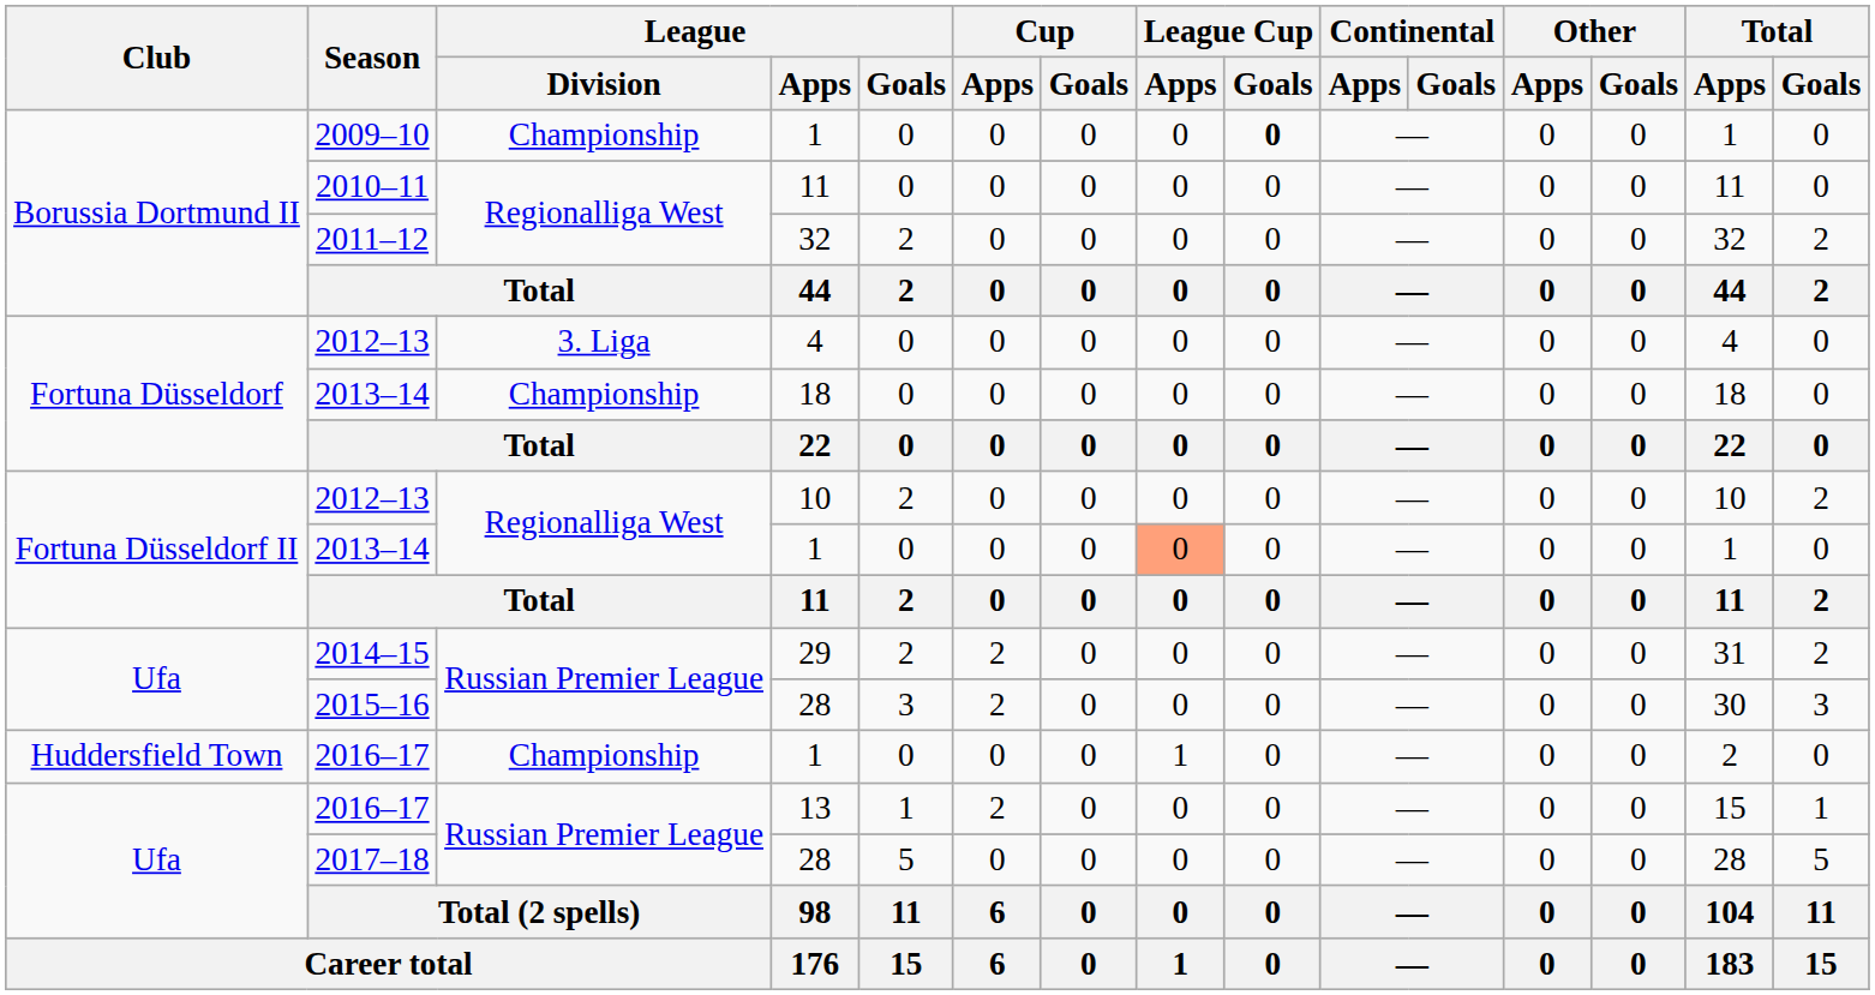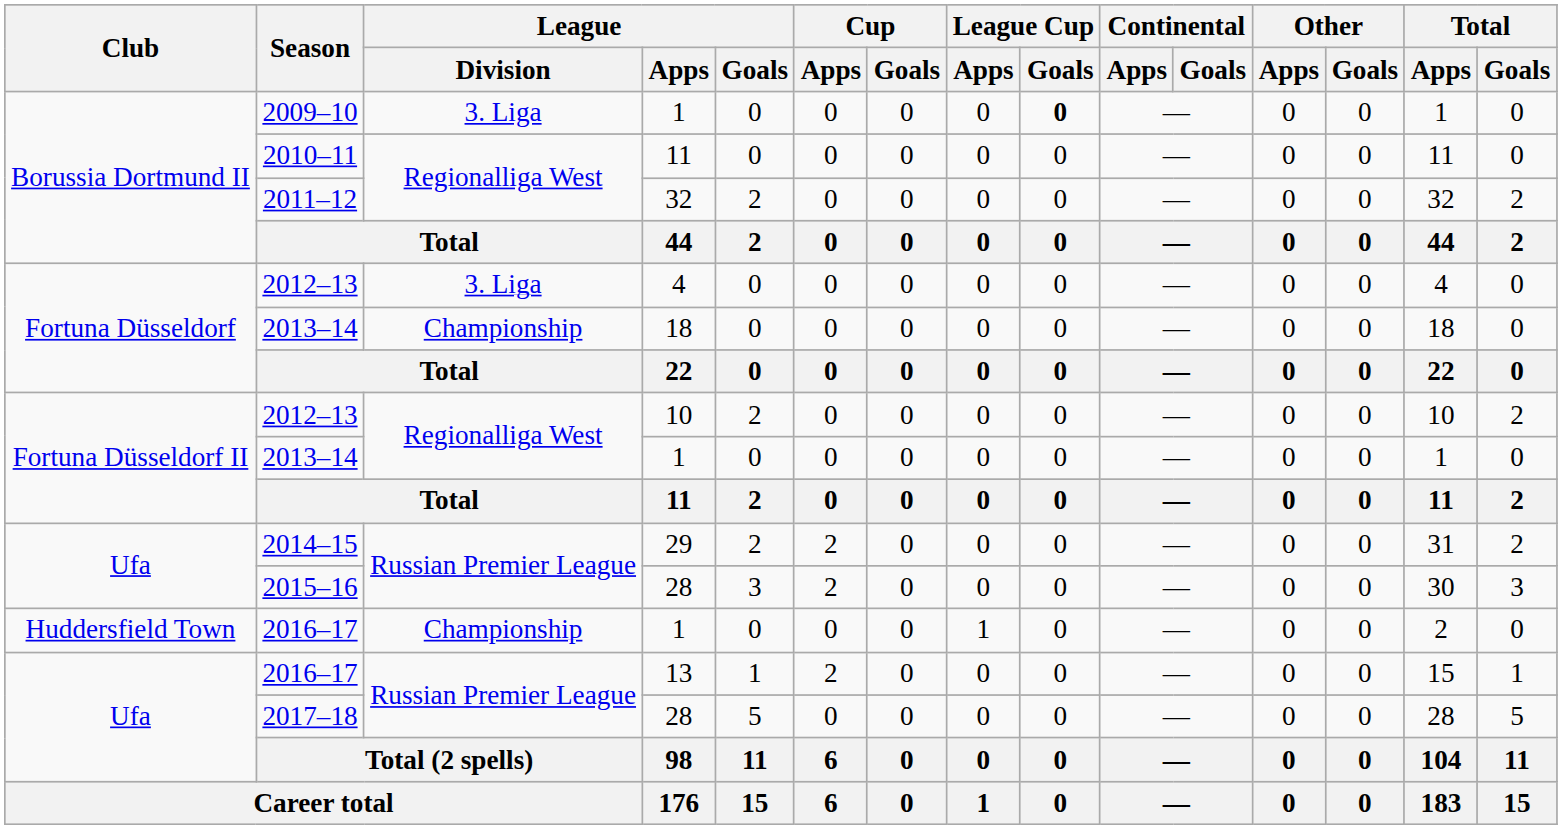2009–10 | League / Division: Championship -> 3. Liga
2013–14 / 1 | League Cup / Apps: lightsalmon background -> no background
